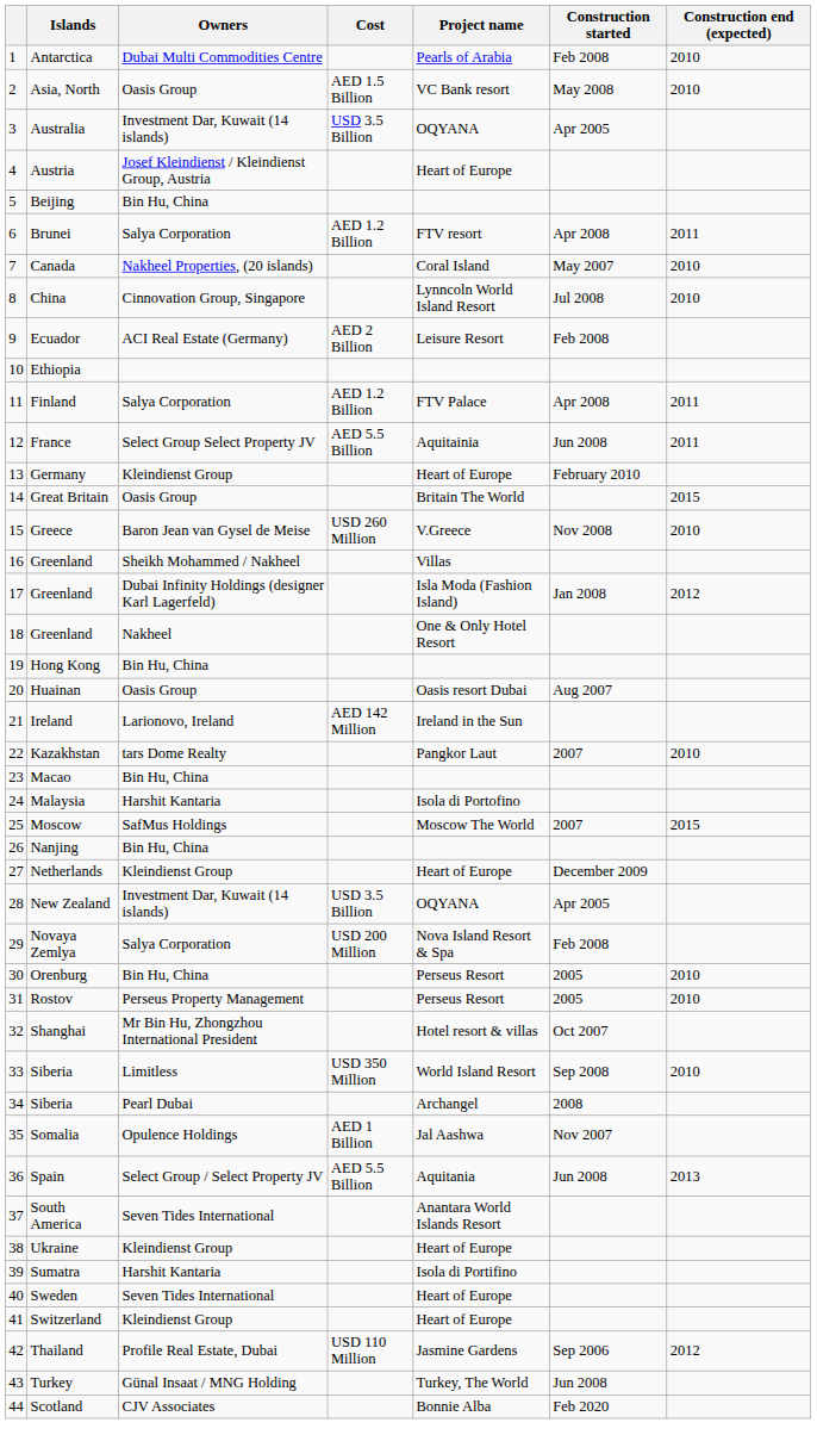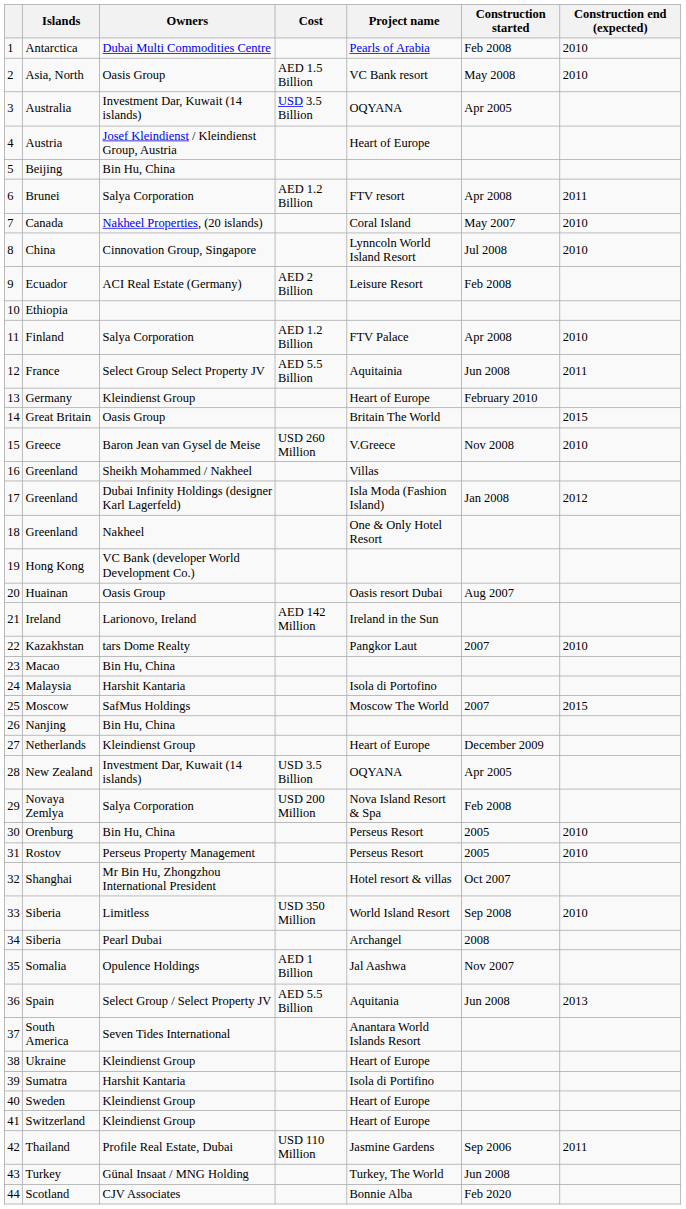Finland | Construction end (expected): 2011 -> 2010
Hong Kong | Owners: Bin Hu, China -> VC Bank (developer World Development Co.)
Sweden | Owners: Seven Tides International -> Kleindienst Group
Thailand | Construction end (expected): 2012 -> 2011
